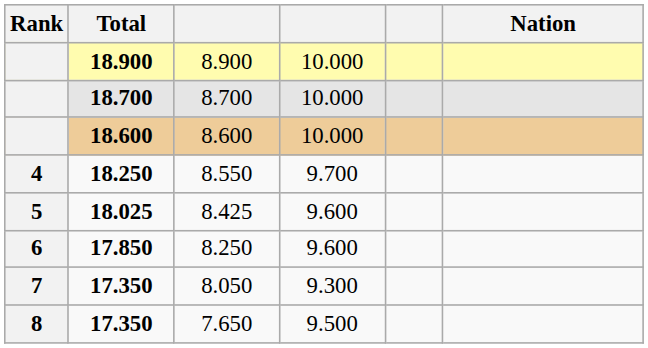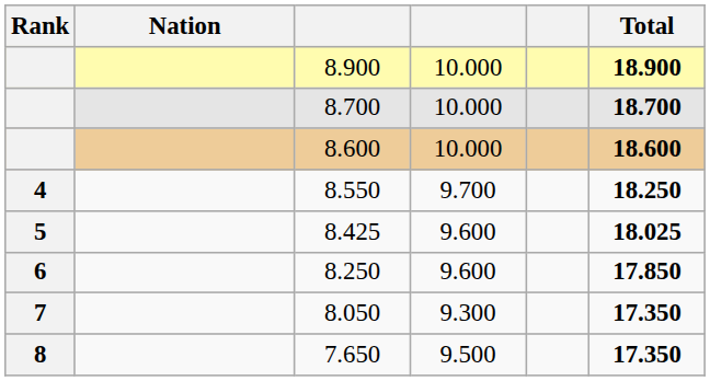columns swapped: Nation <-> Total
